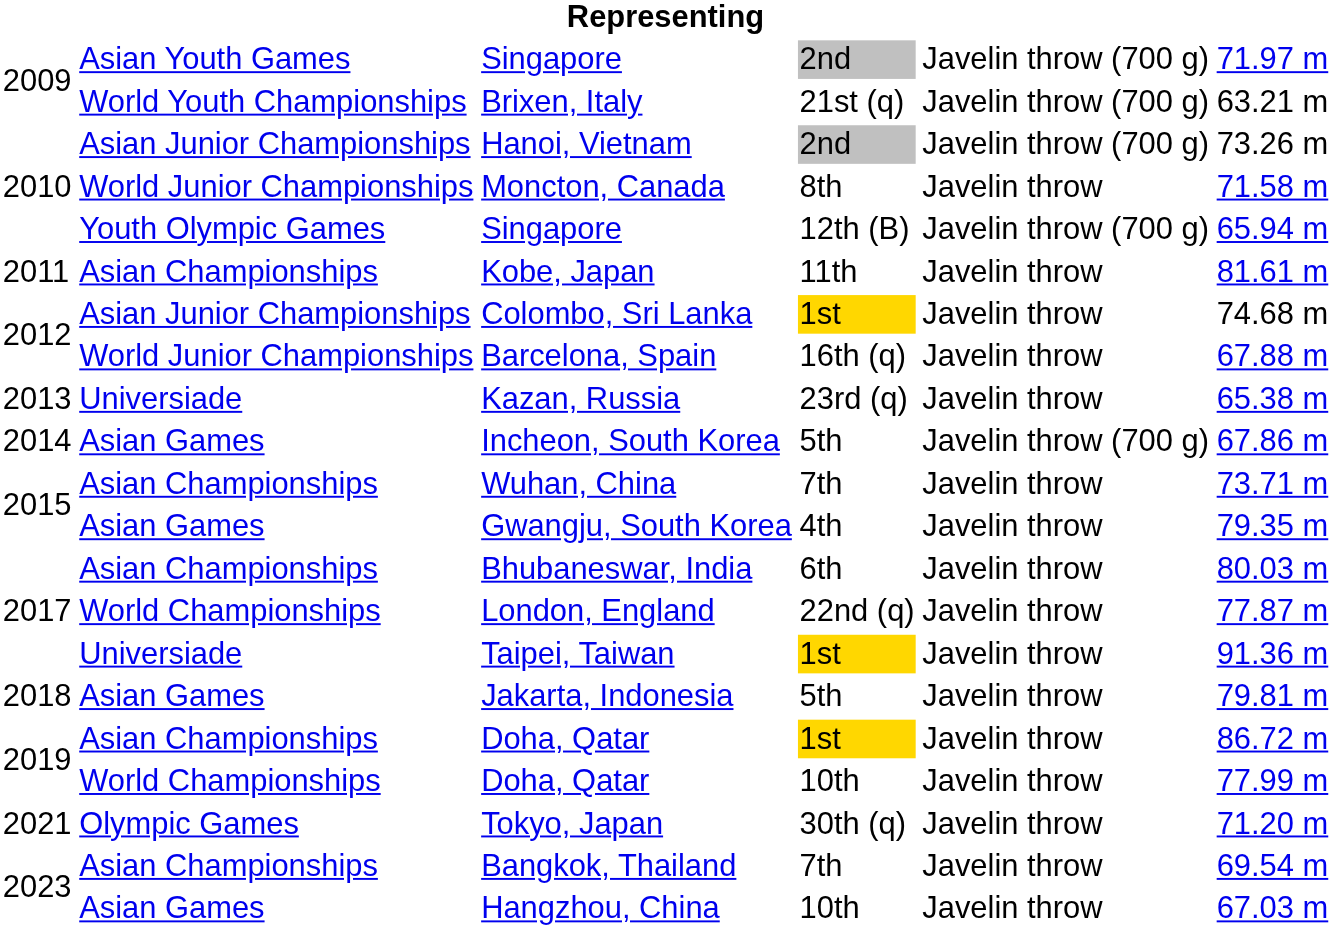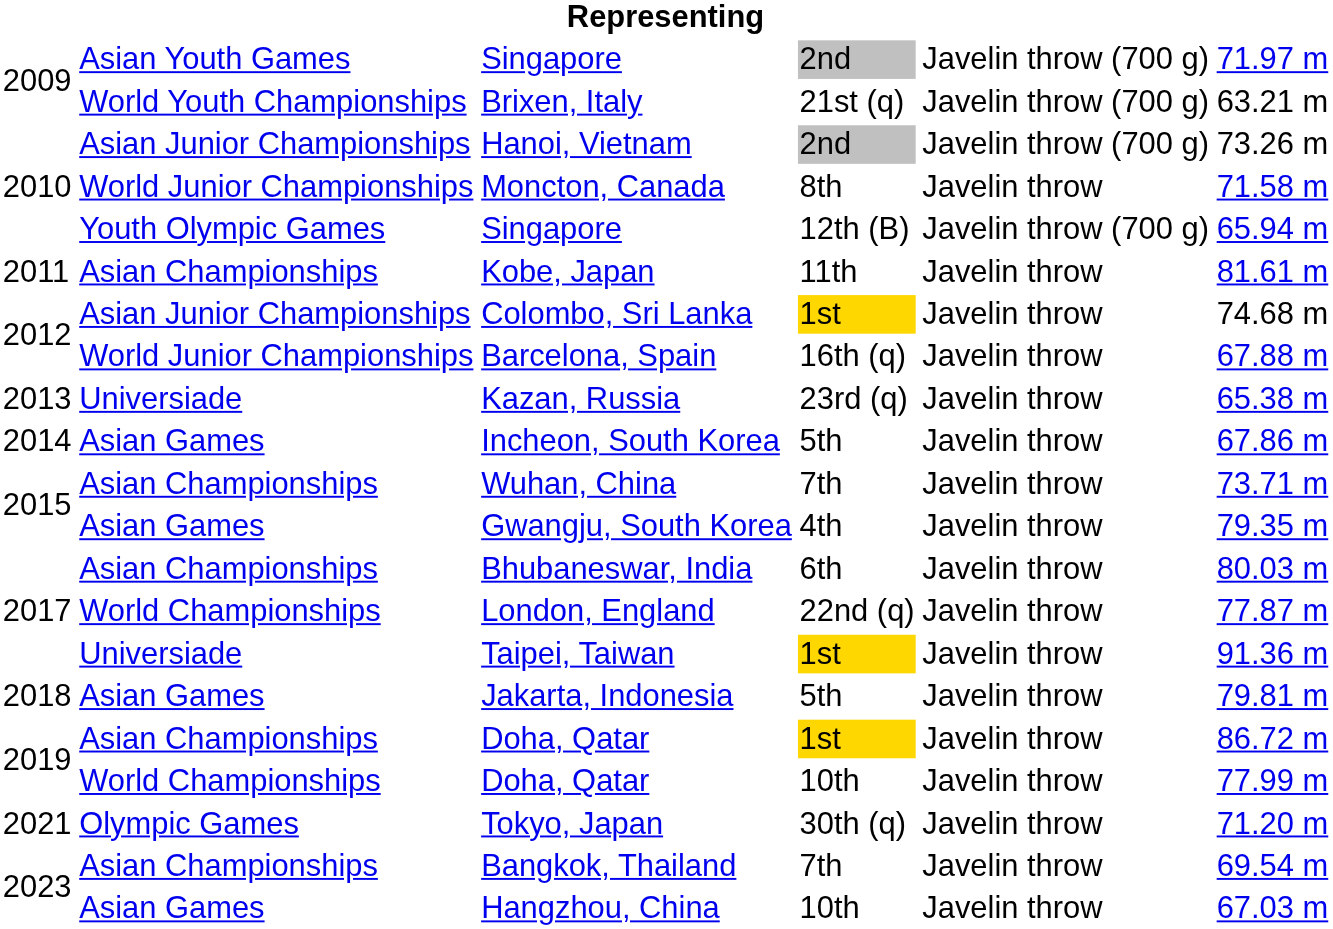Incheon, South Korea | column 5: Javelin throw (700 g) -> Javelin throw
